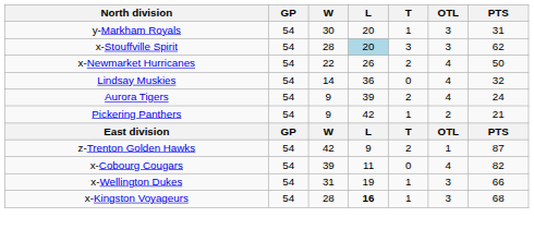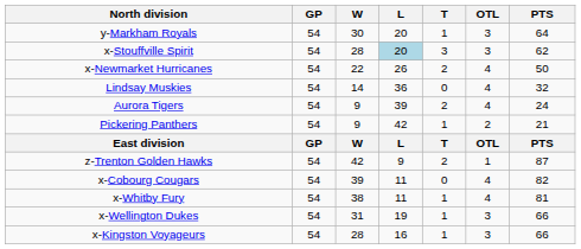y-Markham Royals | PTS: 31 -> 64
+ row: x-Whitby Fury | 54 | 38 | 11 | 1 | 4 | 81
x-Kingston Voyageurs | L: bold -> normal
x-Kingston Voyageurs | PTS: 68 -> 66
